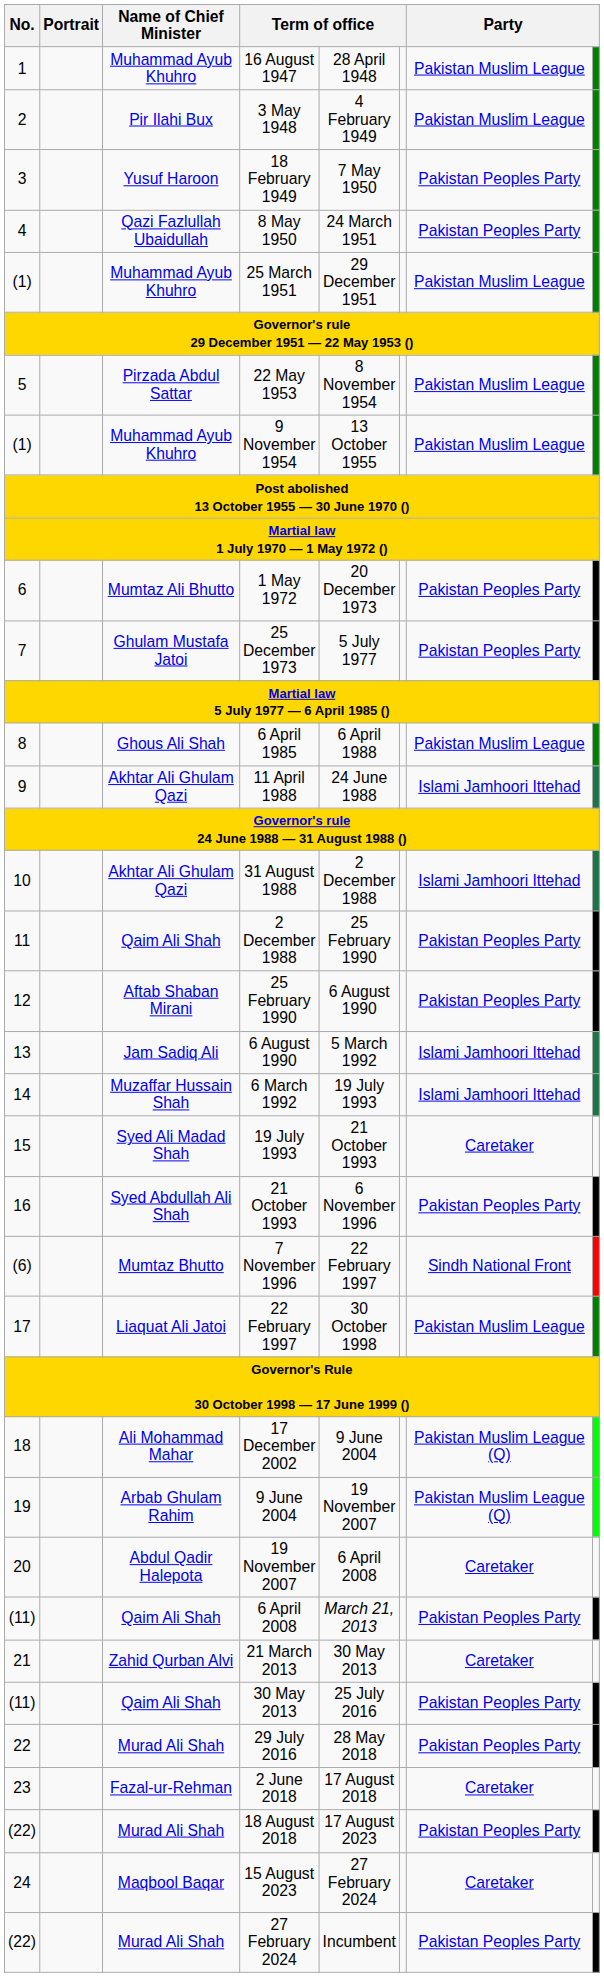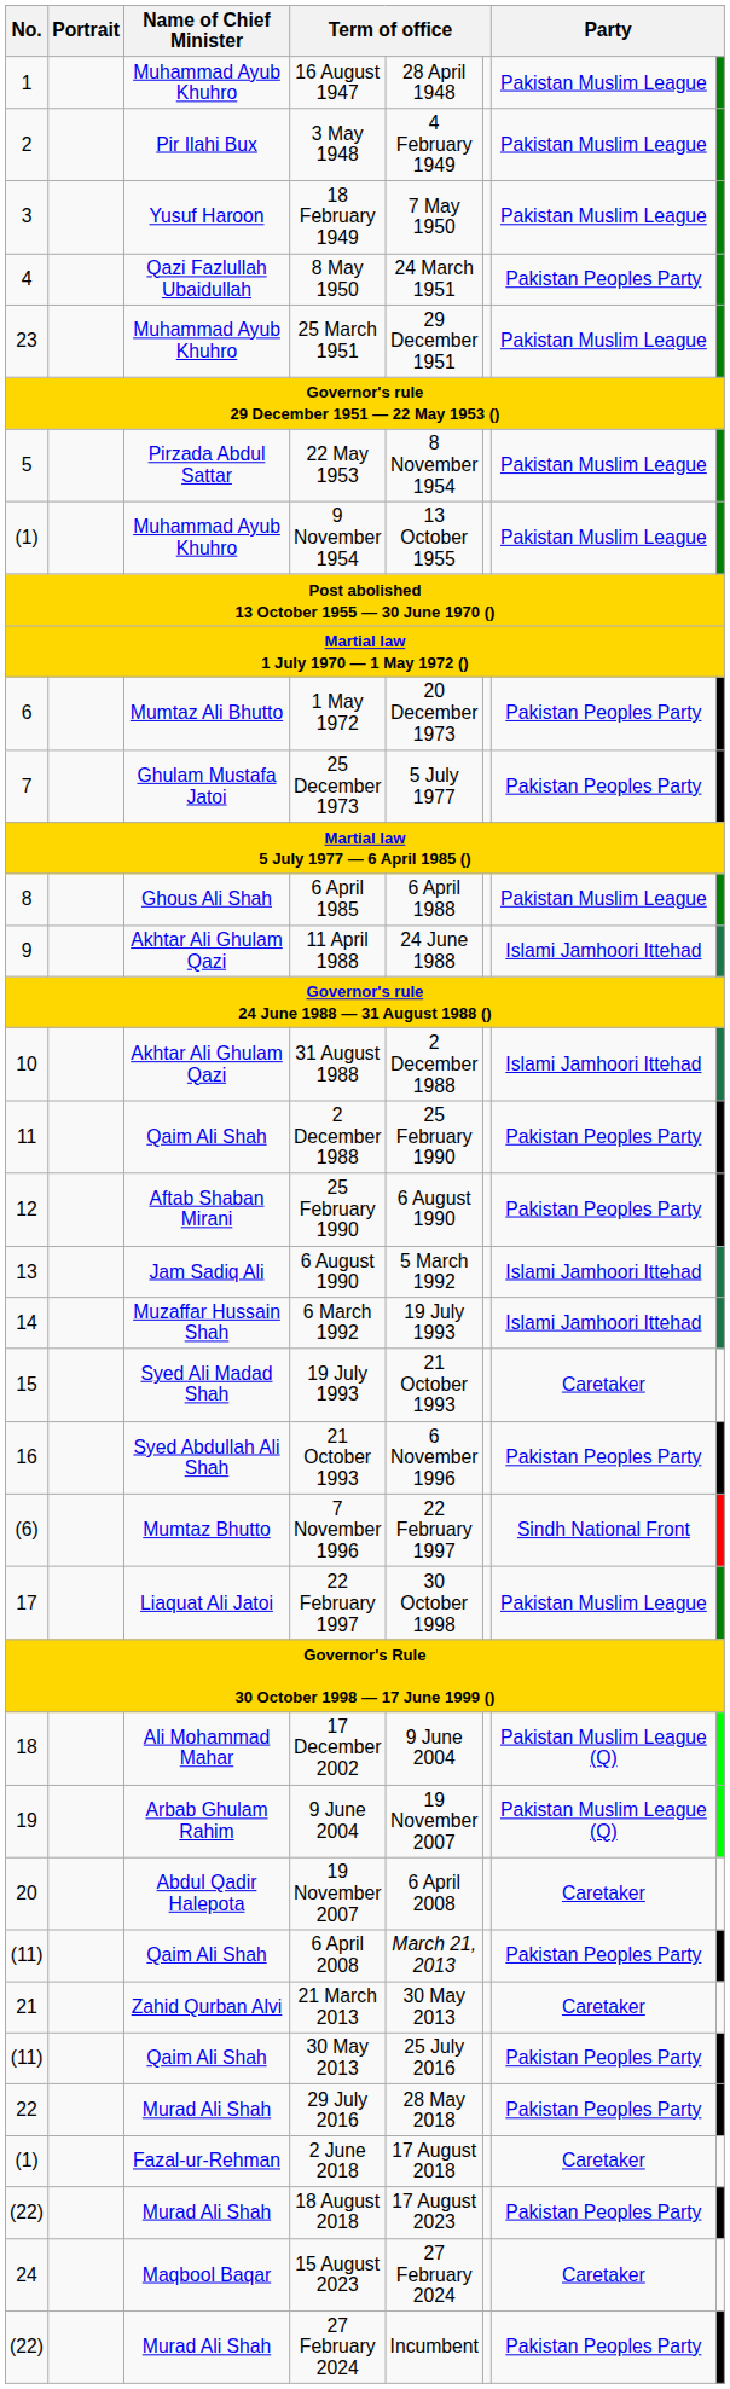18 February 1949 | column 7: Pakistan Peoples Party -> Pakistan Muslim League
25 March 1951 | No.: (1) -> 23
2 June 2018 | No.: 23 -> (1)
